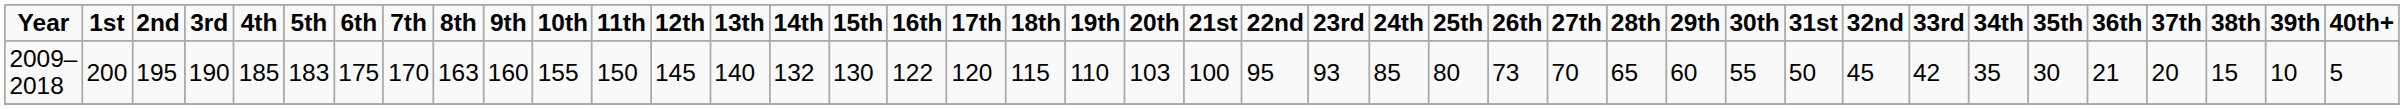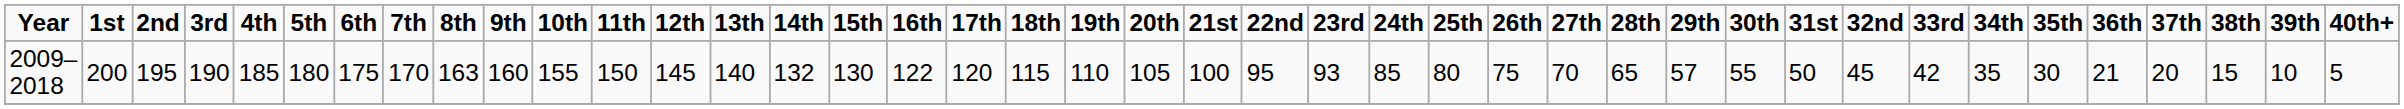2009–2018 | 5th: 183 -> 180
2009–2018 | 20th: 103 -> 105
2009–2018 | 26th: 73 -> 75
2009–2018 | 29th: 60 -> 57
